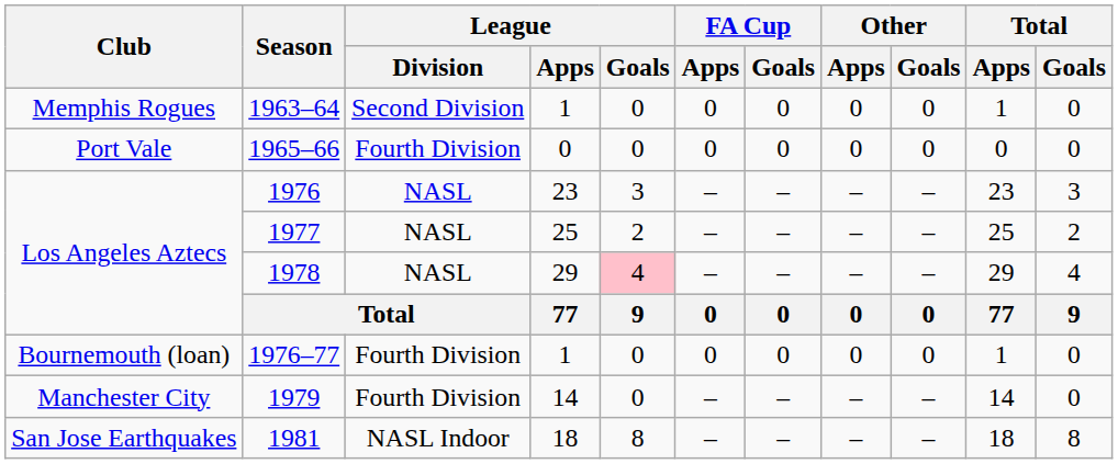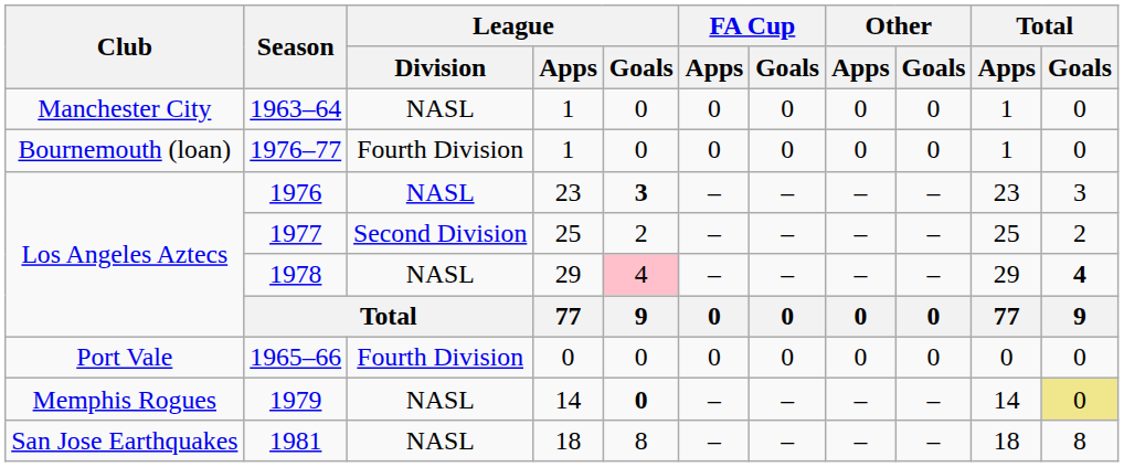1963–64 | Club: Memphis Rogues -> Manchester City
1963–64 | League / Division: Second Division -> NASL
rows swapped: 1965–66 <-> 1976–77
1976 | League / Goals: normal -> bold
1977 | League / Division: NASL -> Second Division
1978 | Total / Goals: normal -> bold
1979 | Club: Manchester City -> Memphis Rogues
1979 | League / Division: Fourth Division -> NASL
1979 | League / Goals: normal -> bold
1979 | Total / Goals: no background -> khaki background
1981 | League / Division: NASL Indoor -> NASL
